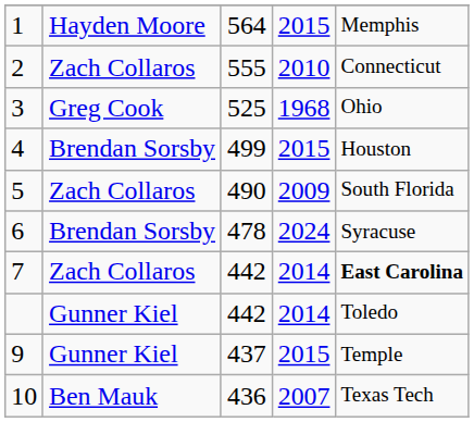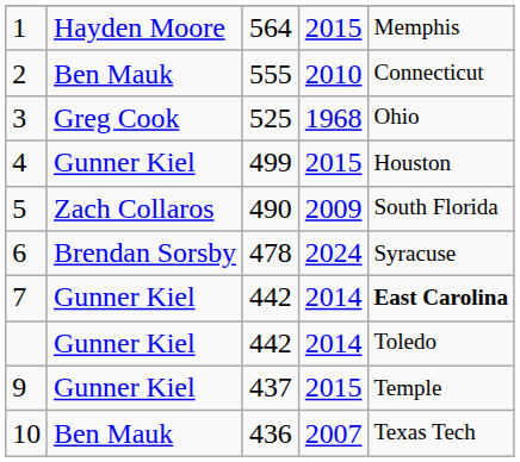2 | column 2: Zach Collaros -> Ben Mauk
4 | column 2: Brendan Sorsby -> Gunner Kiel
7 | column 2: Zach Collaros -> Gunner Kiel
